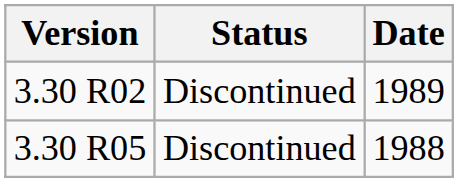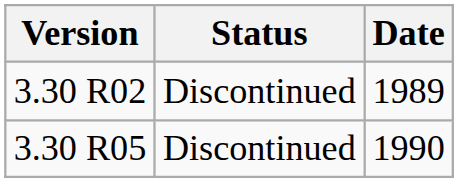3.30 R05 | Date: 1988 -> 1990
